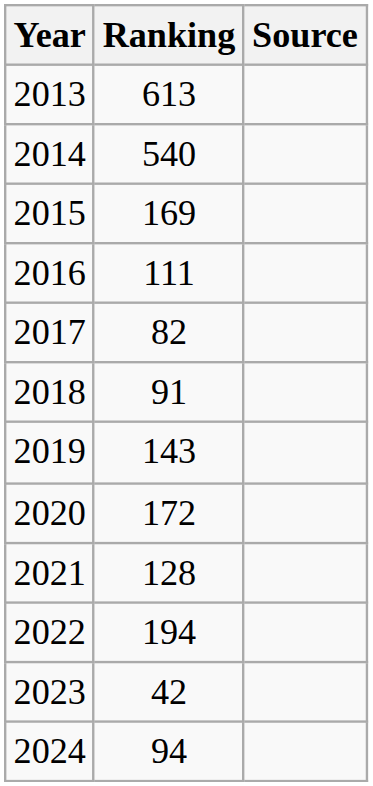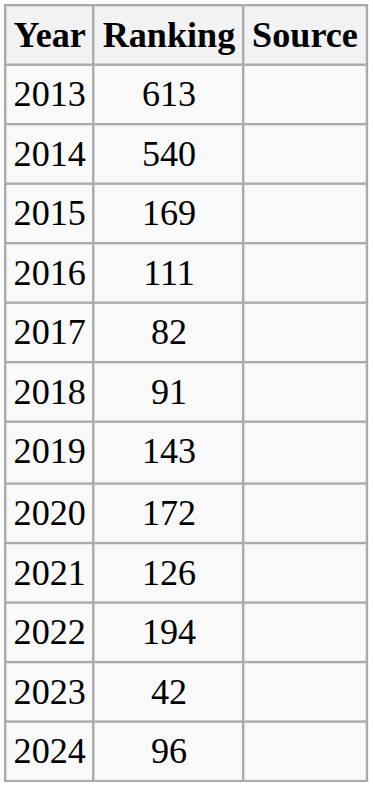2021 | Ranking: 128 -> 126
2024 | Ranking: 94 -> 96
